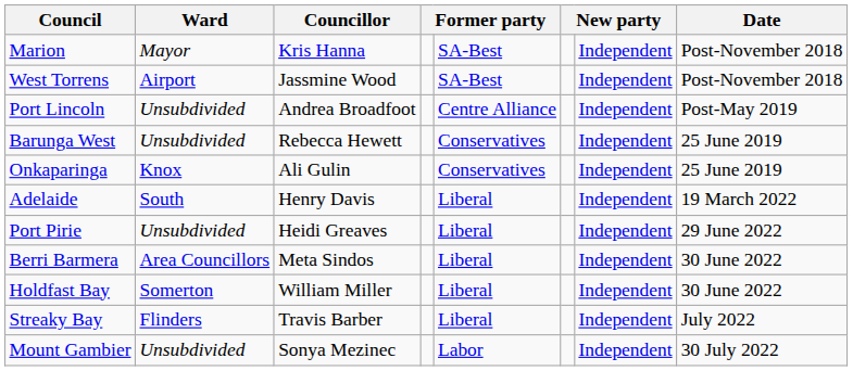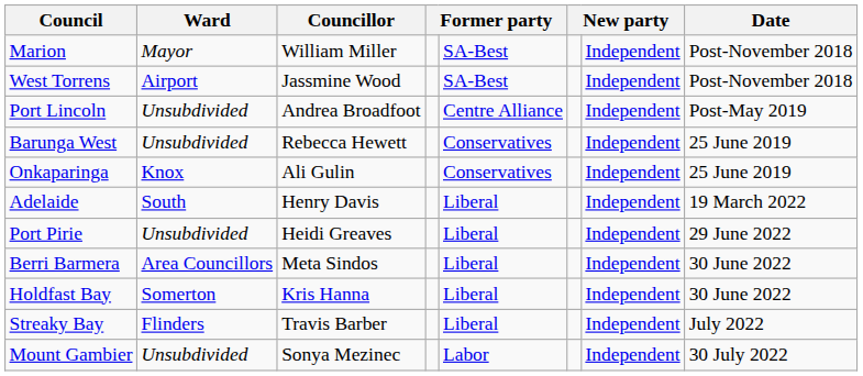Marion | Councillor: Kris Hanna -> William Miller
Holdfast Bay | Councillor: William Miller -> Kris Hanna
